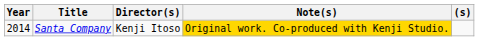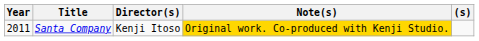Santa Company | Year: 2014 -> 2011
